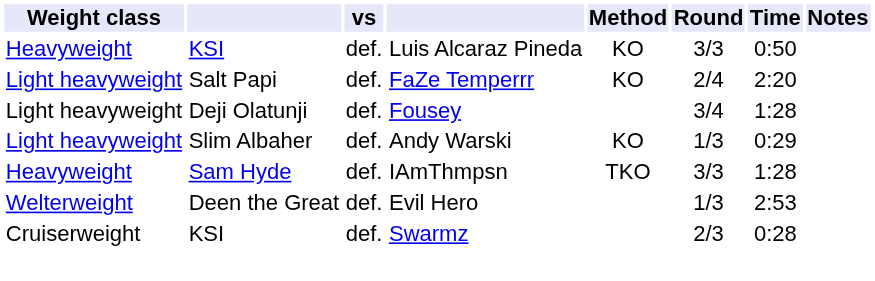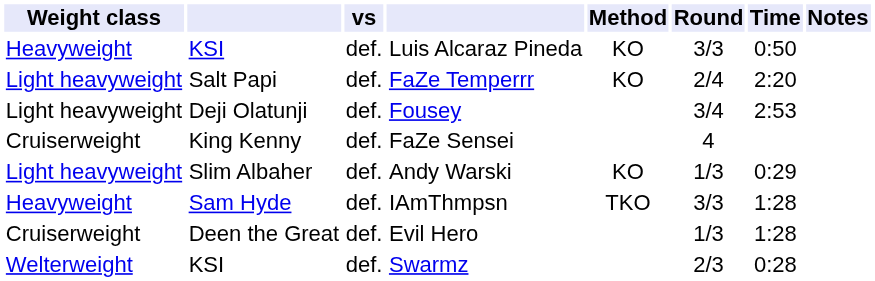Fousey | Time: 1:28 -> 2:53
+ row: Cruiserweight | King Kenny | def. | FaZe Sensei | 4
Evil Hero | Weight class: Welterweight -> Cruiserweight
Evil Hero | Time: 2:53 -> 1:28
Swarmz | Weight class: Cruiserweight -> Welterweight
